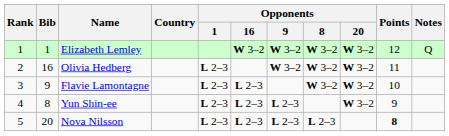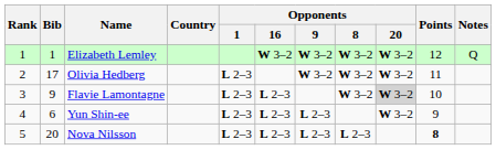Olivia Hedberg | Bib: 16 -> 17
Flavie Lamontagne | Opponents / 20: no background -> lightgrey background
Yun Shin-ee | Bib: 8 -> 6
